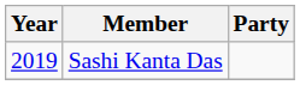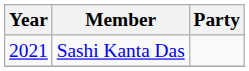Sashi Kanta Das | Year: 2019 -> 2021
